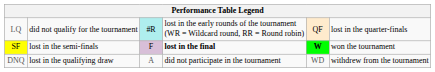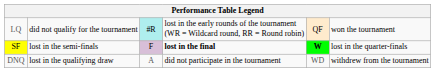LQ | column 6: lost in the quarter-finals -> won the tournament
SF | column 6: won the tournament -> lost in the quarter-finals
